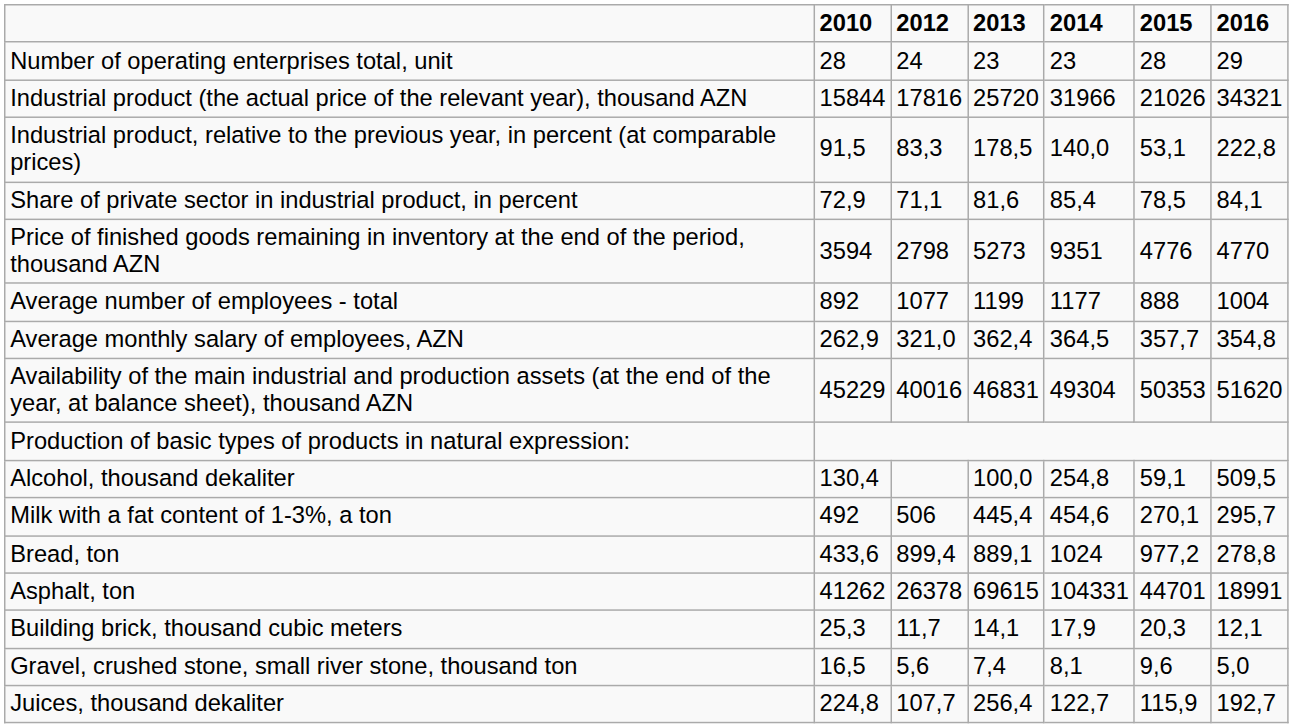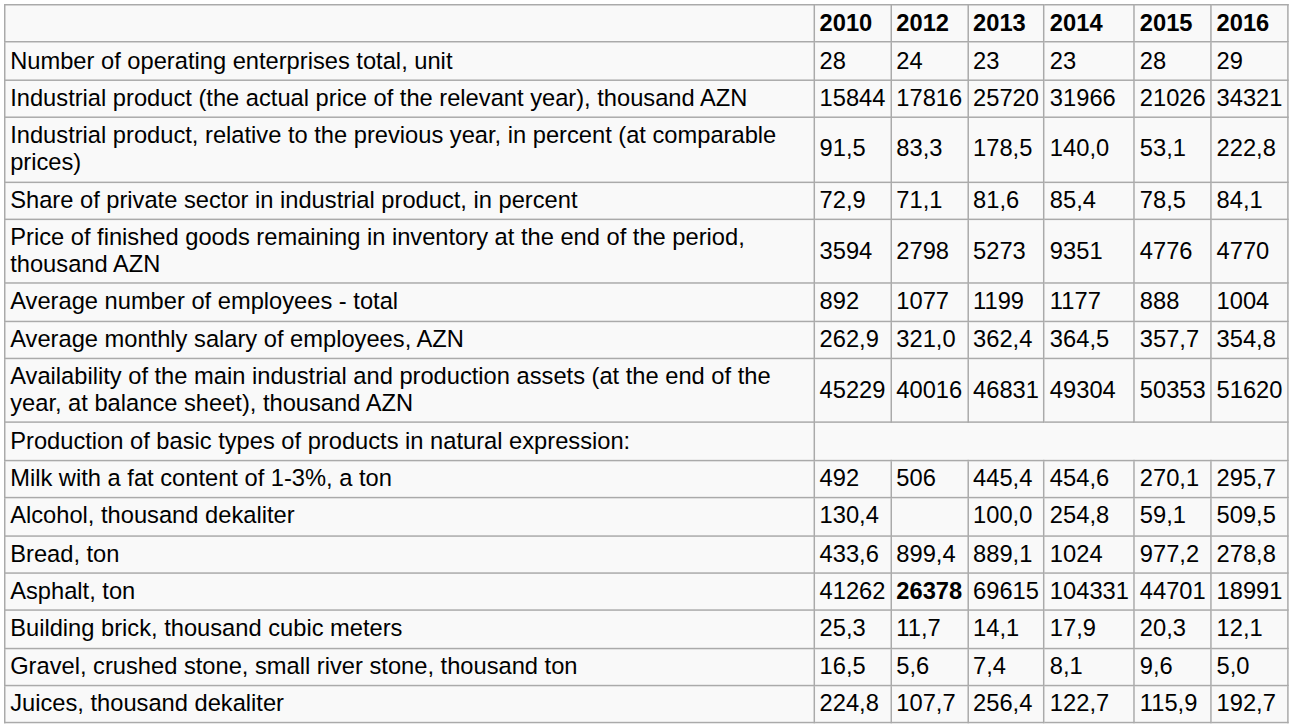rows swapped: Alcohol, thousand dekaliter <-> Milk with a fat content of 1-3%, a ton
Asphalt, ton | 2012: normal -> bold
